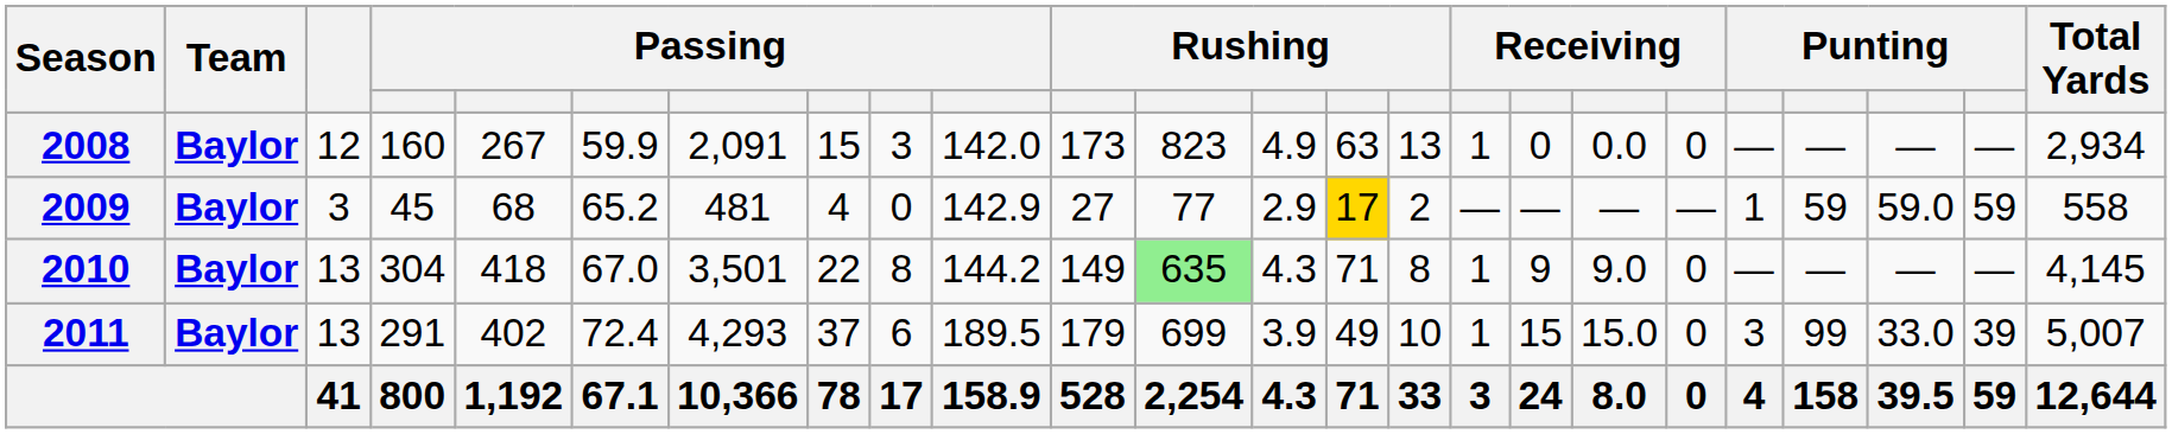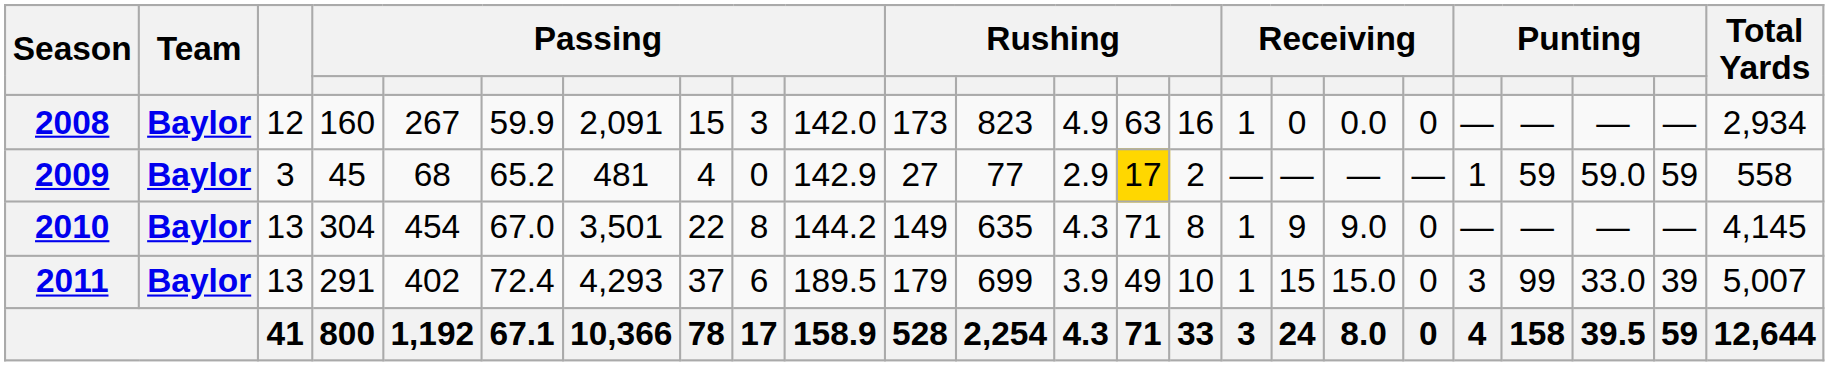2008 | column 15: 13 -> 16
2010 | column 5: 418 -> 454
2010 | column 12: lightgreen background -> no background
